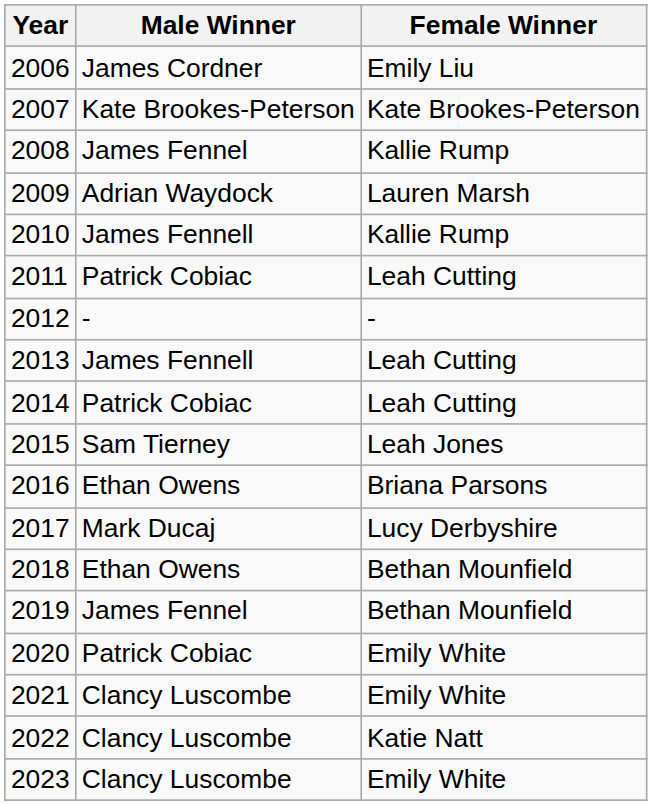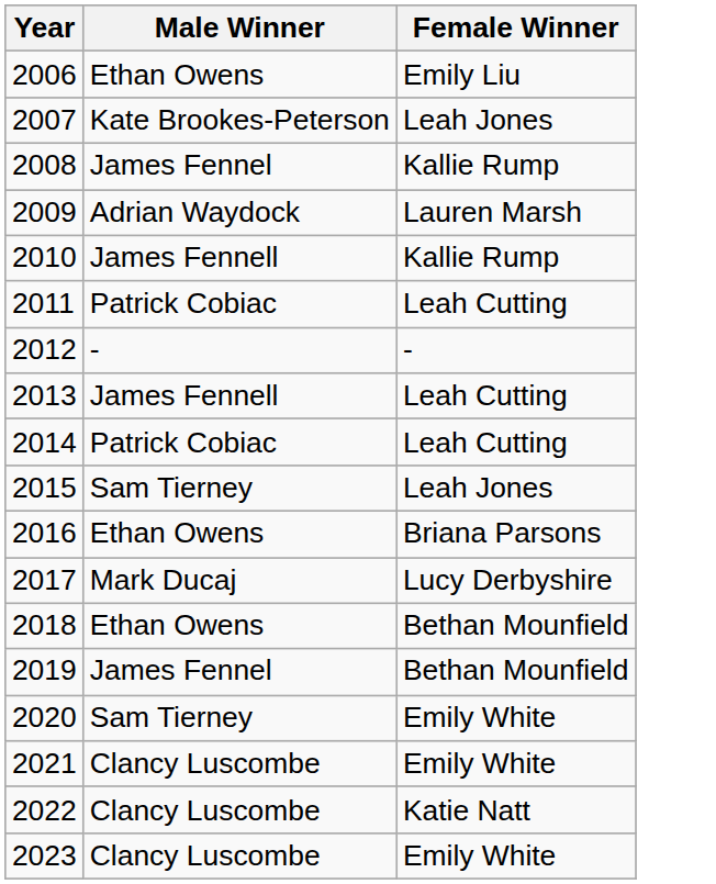2006 | Male Winner: James Cordner -> Ethan Owens
2007 | Female Winner: Kate Brookes-Peterson -> Leah Jones
2020 | Male Winner: Patrick Cobiac -> Sam Tierney
